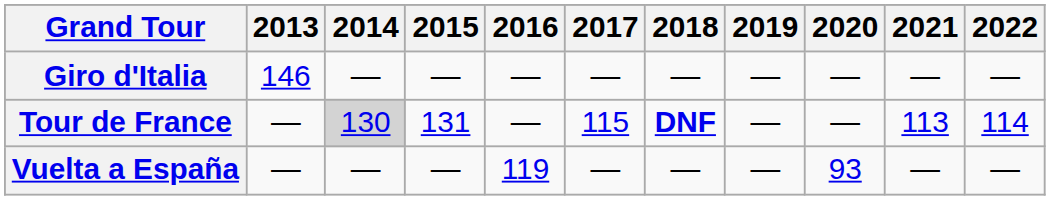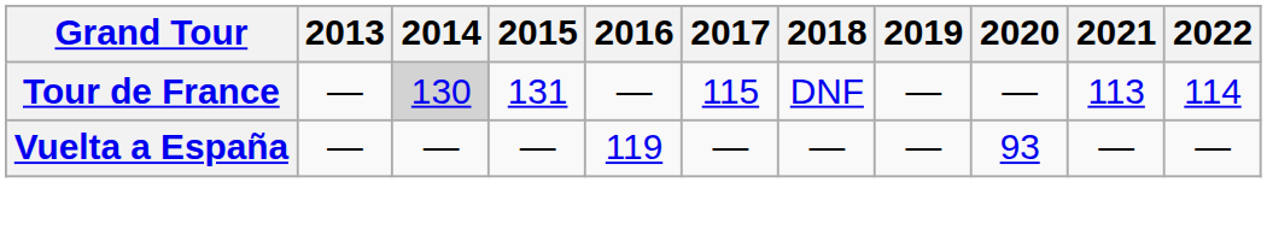- row: Giro d'Italia | 146 | — | — | — | — | — | — | — | — | —
Tour de France | 2018: bold -> normal
